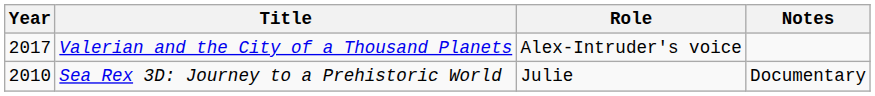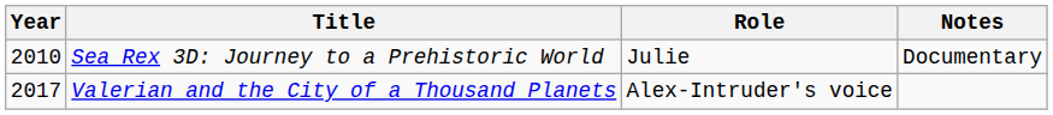rows swapped: Sea Rex 3D: Journey to a Prehistoric World <-> Valerian and the City of a Thousand Planets
